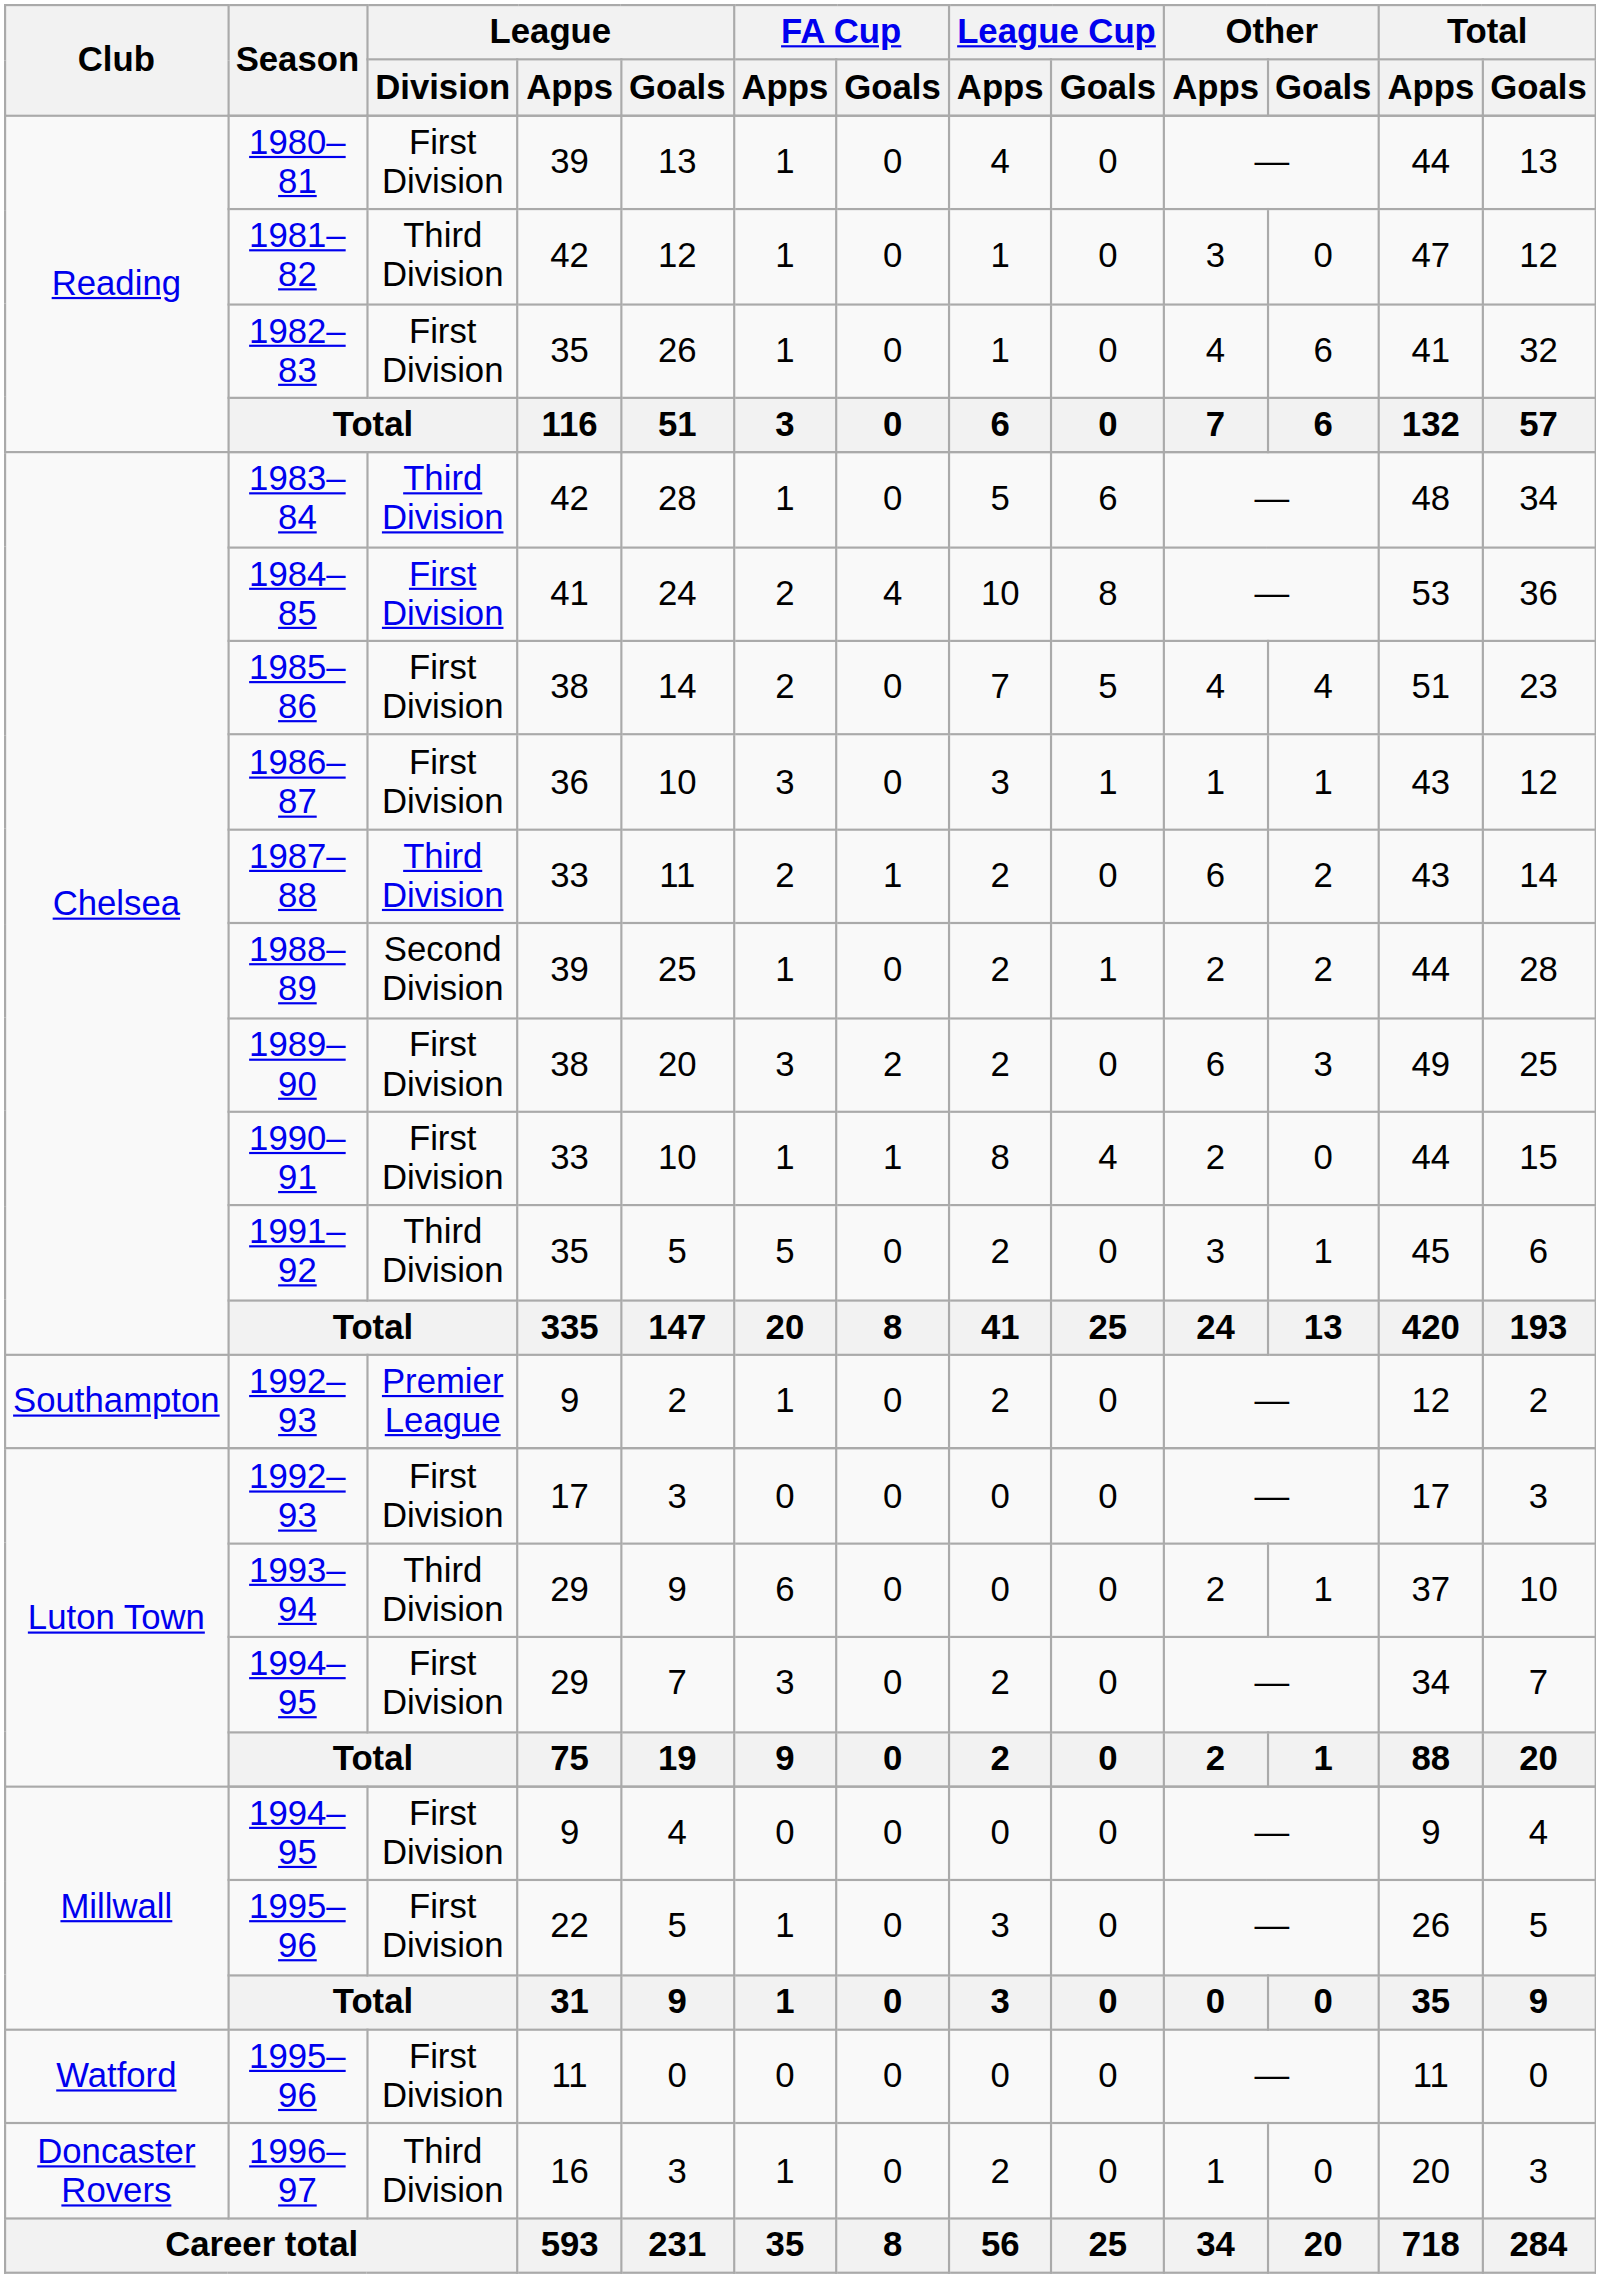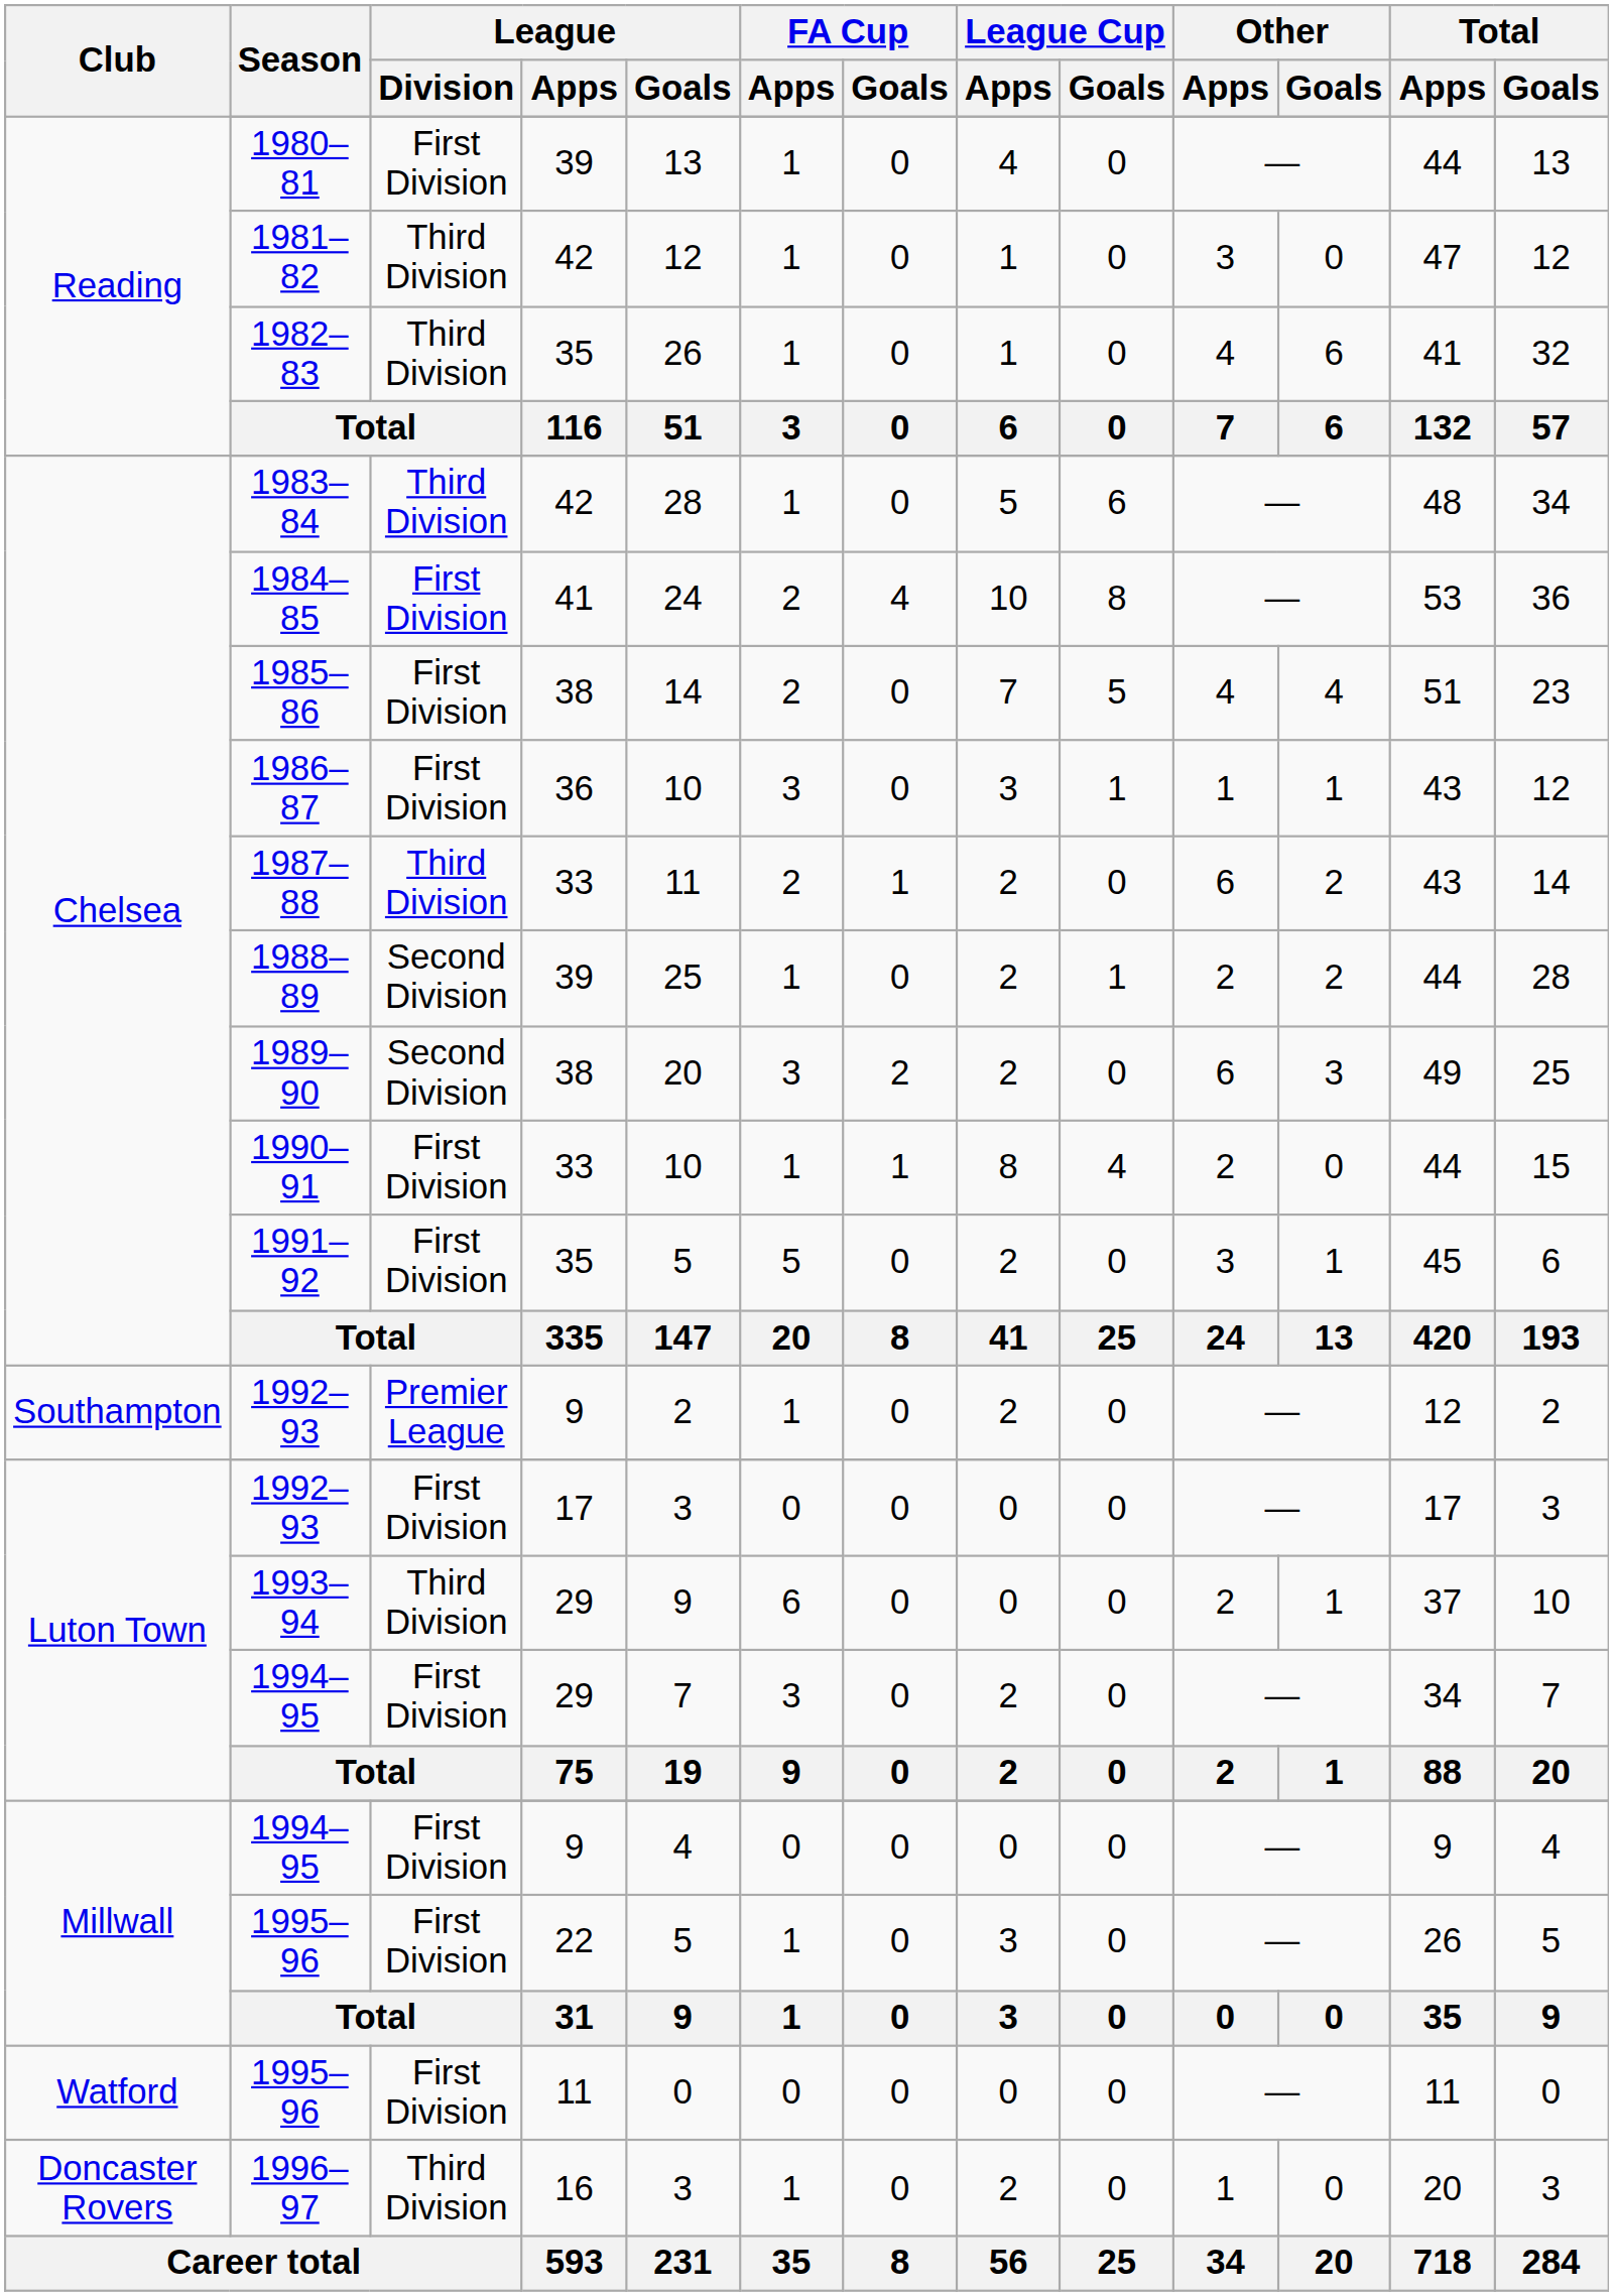1982–83 | League / Division: First Division -> Third Division
1989–90 | League / Division: First Division -> Second Division
1991–92 | League / Division: Third Division -> First Division
